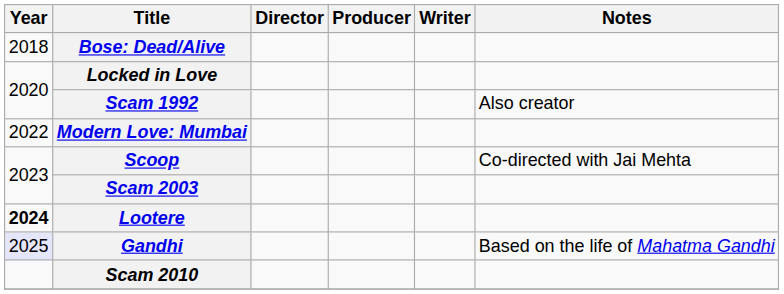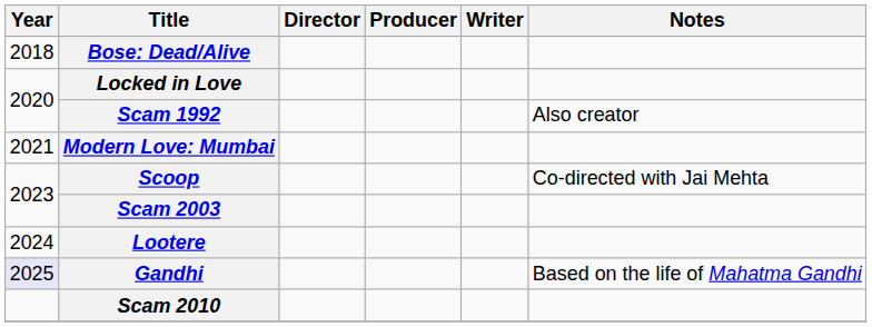Modern Love: Mumbai | Year: 2022 -> 2021
Lootere | Year: bold -> normal
